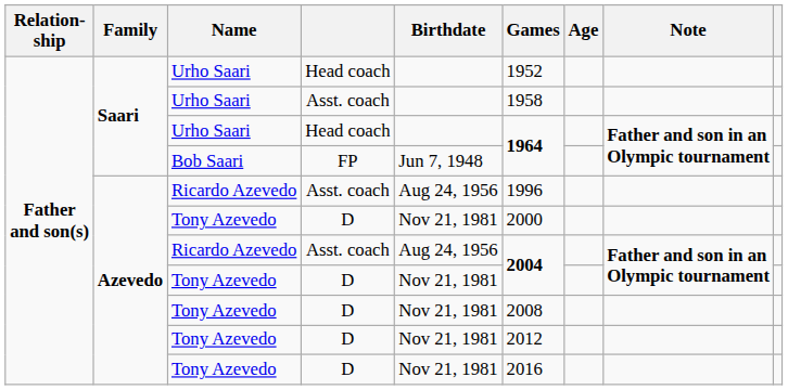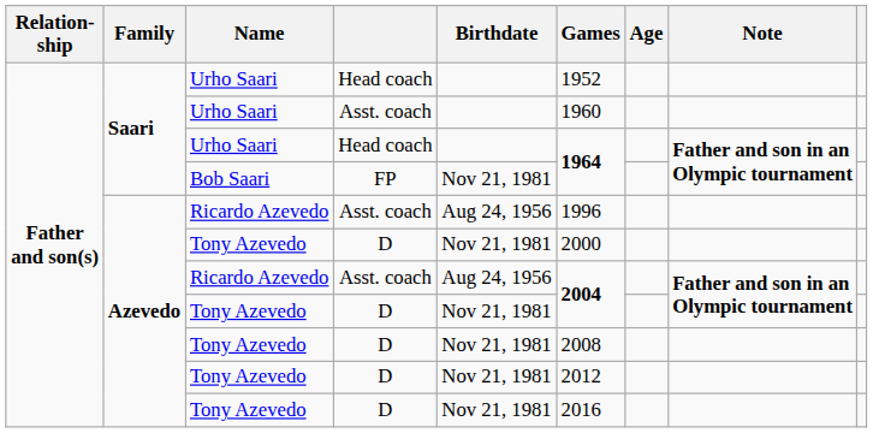Urho Saari / Asst. coach | Games: 1958 -> 1960
Bob Saari | Birthdate: Jun 7, 1948 -> Nov 21, 1981
